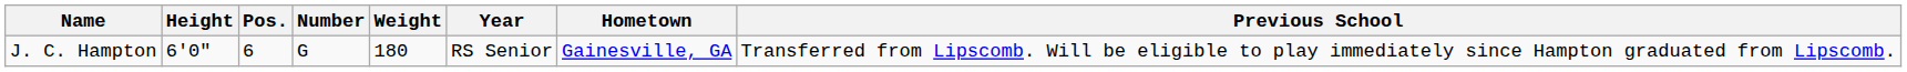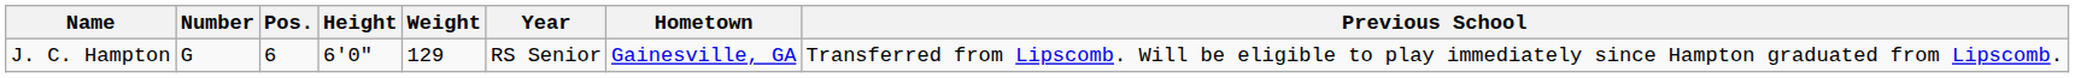columns swapped: Number <-> Height
J. C. Hampton | Weight: 180 -> 129
